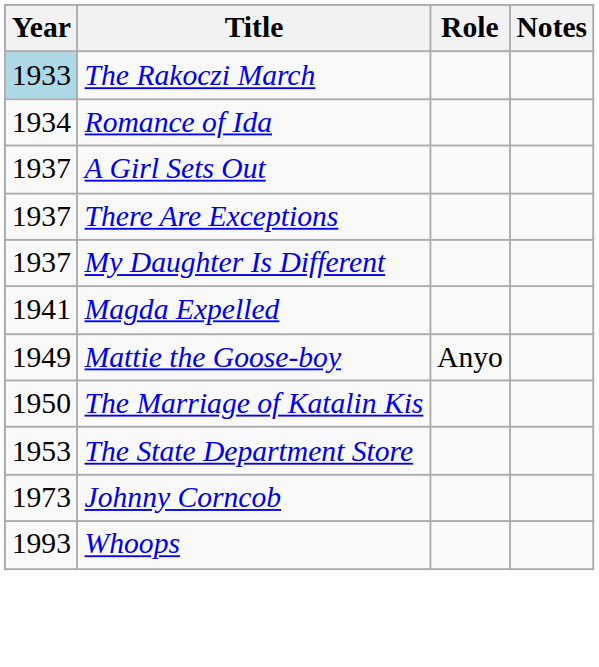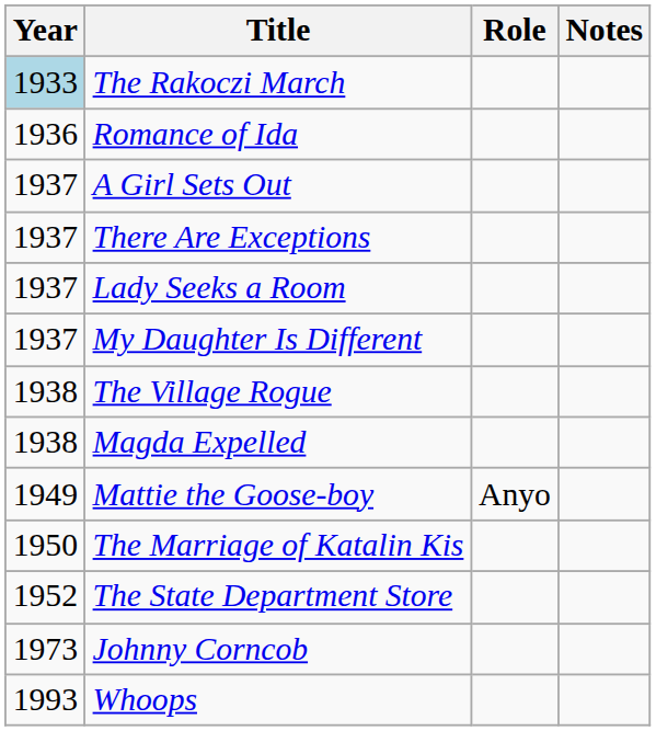Romance of Ida | Year: 1934 -> 1936
+ row: 1937 | Lady Seeks a Room
+ row: 1938 | The Village Rogue
Magda Expelled | Year: 1941 -> 1938
The State Department Store | Year: 1953 -> 1952
